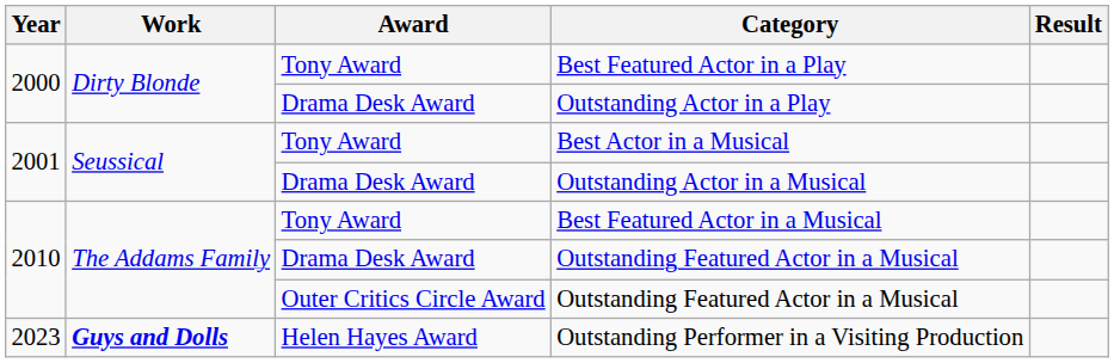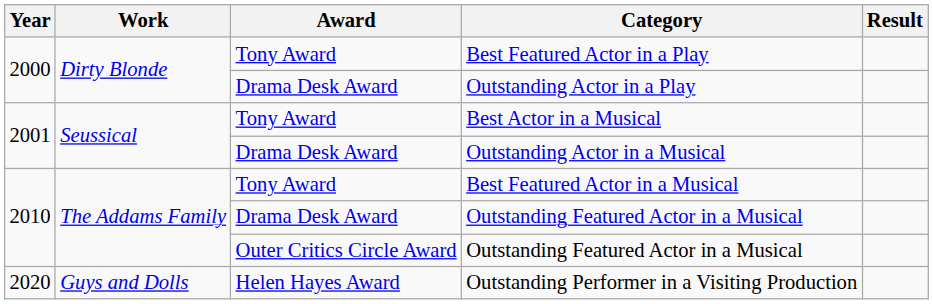Outstanding Performer in a Visiting Production | Year: 2023 -> 2020
Outstanding Performer in a Visiting Production | Work: bold -> normal
